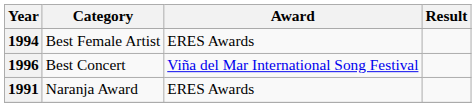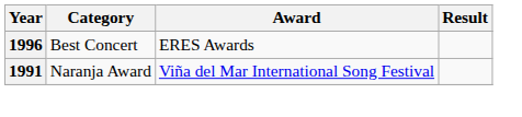- row: 1994 | Best Female Artist | ERES Awards
Best Concert | Award: Viña del Mar International Song Festival -> ERES Awards
Naranja Award | Award: ERES Awards -> Viña del Mar International Song Festival
